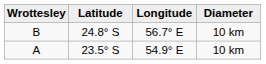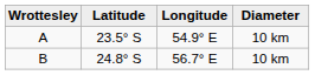rows swapped: A <-> B
